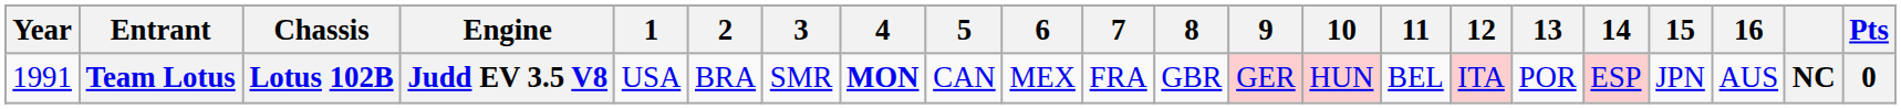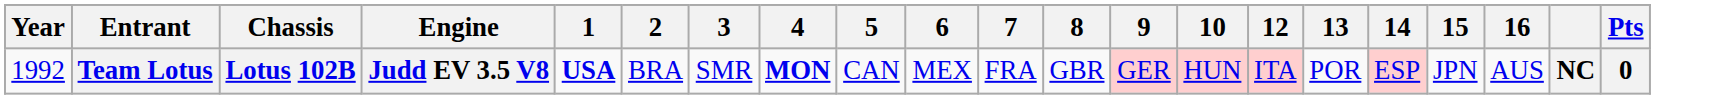- column: 11 | BEL
Team Lotus | Year: 1991 -> 1992
Team Lotus | 1: normal -> bold
